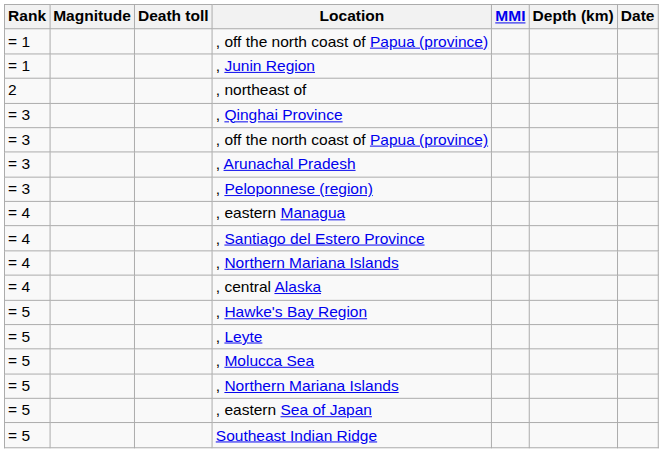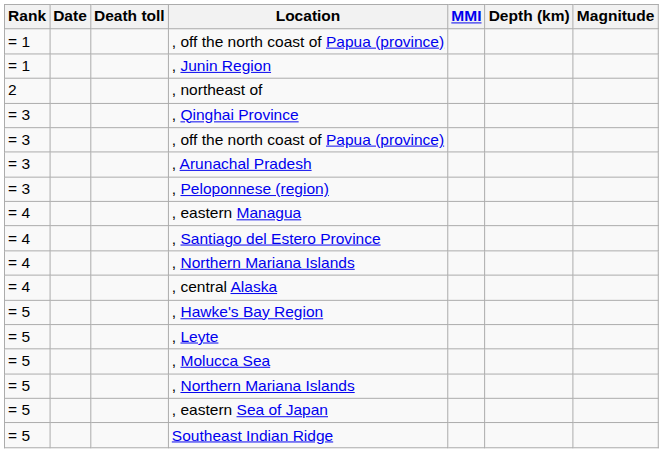columns swapped: Magnitude <-> Date
